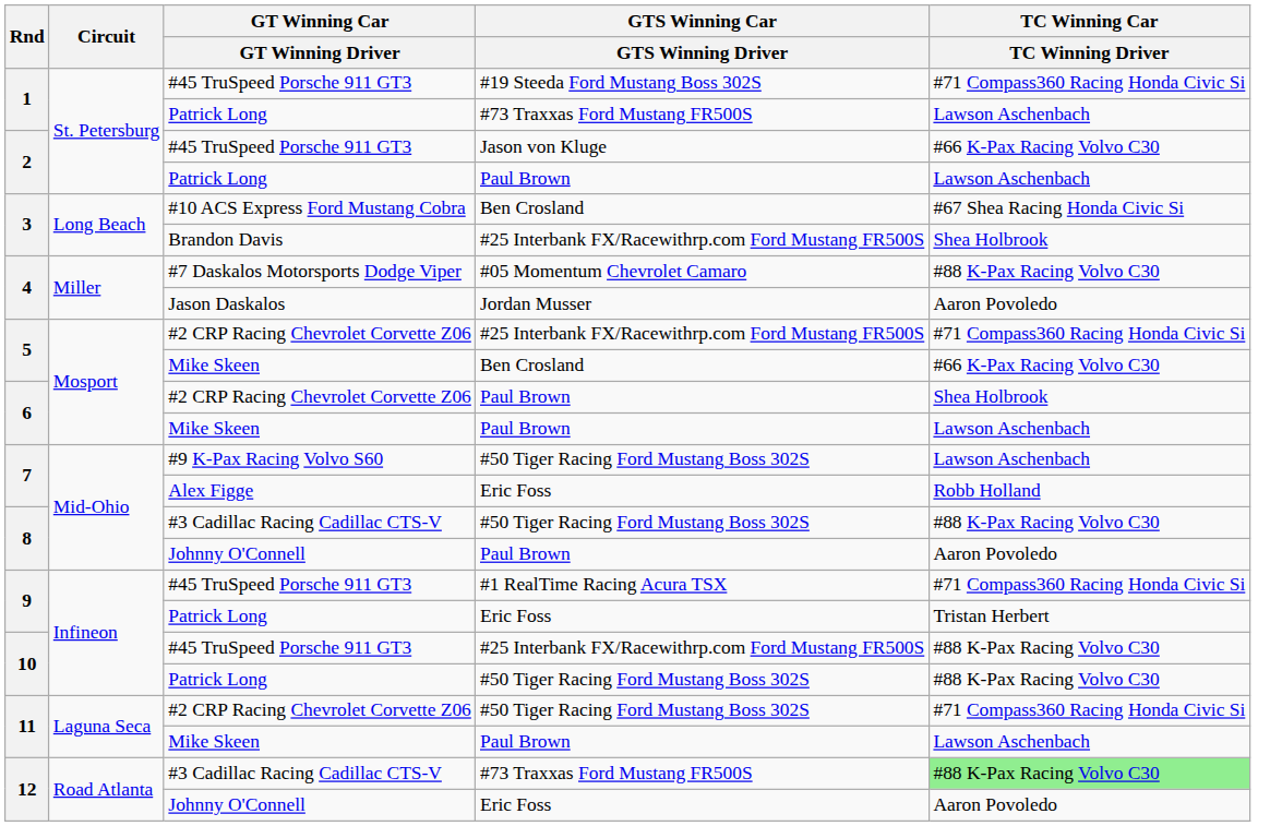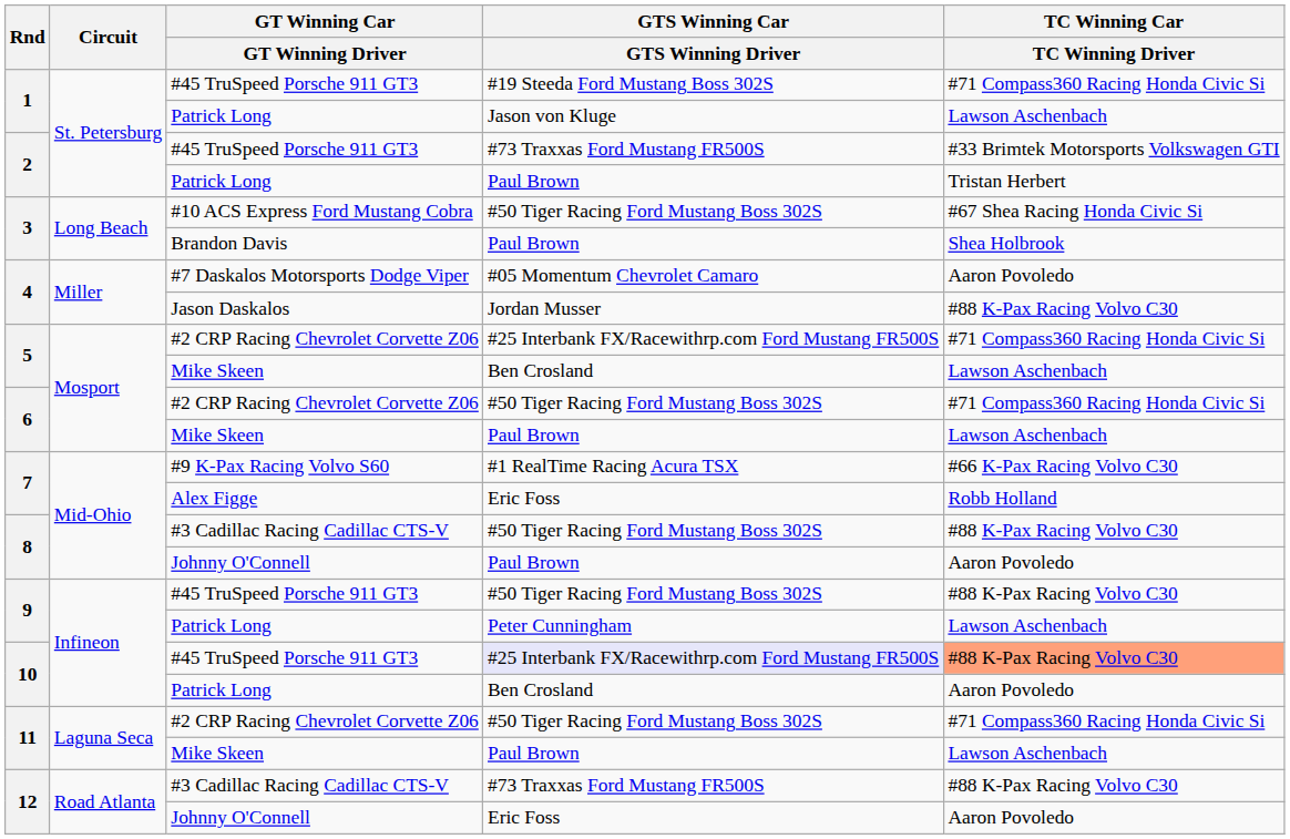1 / Patrick Long | GTS Winning Car / GTS Winning Driver: #73 Traxxas Ford Mustang FR500S -> Jason von Kluge
2 / #45 TruSpeed Porsche 911 GT3 | GTS Winning Car / GTS Winning Driver: Jason von Kluge -> #73 Traxxas Ford Mustang FR500S
2 / #45 TruSpeed Porsche 911 GT3 | TC Winning Car / TC Winning Driver: #66 K-Pax Racing Volvo C30 -> #33 Brimtek Motorsports Volkswagen GTI
2 / Patrick Long | TC Winning Car / TC Winning Driver: Lawson Aschenbach -> Tristan Herbert
3 / #10 ACS Express Ford Mustang Cobra | GTS Winning Car / GTS Winning Driver: Ben Crosland -> #50 Tiger Racing Ford Mustang Boss 302S
3 / Brandon Davis | GTS Winning Car / GTS Winning Driver: #25 Interbank FX/Racewithrp.com Ford Mustang FR500S -> Paul Brown
4 / #7 Daskalos Motorsports Dodge Viper | TC Winning Car / TC Winning Driver: #88 K-Pax Racing Volvo C30 -> Aaron Povoledo
4 / Jason Daskalos | TC Winning Car / TC Winning Driver: Aaron Povoledo -> #88 K-Pax Racing Volvo C30
5 / Mike Skeen | TC Winning Car / TC Winning Driver: #66 K-Pax Racing Volvo C30 -> Lawson Aschenbach
6 / #2 CRP Racing Chevrolet Corvette Z06 | GTS Winning Car / GTS Winning Driver: Paul Brown -> #50 Tiger Racing Ford Mustang Boss 302S
6 / #2 CRP Racing Chevrolet Corvette Z06 | TC Winning Car / TC Winning Driver: Shea Holbrook -> #71 Compass360 Racing Honda Civic Si
7 / #9 K-Pax Racing Volvo S60 | GTS Winning Car / GTS Winning Driver: #50 Tiger Racing Ford Mustang Boss 302S -> #1 RealTime Racing Acura TSX
7 / #9 K-Pax Racing Volvo S60 | TC Winning Car / TC Winning Driver: Lawson Aschenbach -> #66 K-Pax Racing Volvo C30
9 / #45 TruSpeed Porsche 911 GT3 | GTS Winning Car / GTS Winning Driver: #1 RealTime Racing Acura TSX -> #50 Tiger Racing Ford Mustang Boss 302S
9 / #45 TruSpeed Porsche 911 GT3 | TC Winning Car / TC Winning Driver: #71 Compass360 Racing Honda Civic Si -> #88 K-Pax Racing Volvo C30
9 / Patrick Long | GTS Winning Car / GTS Winning Driver: Eric Foss -> Peter Cunningham
9 / Patrick Long | TC Winning Car / TC Winning Driver: Tristan Herbert -> Lawson Aschenbach
10 / #45 TruSpeed Porsche 911 GT3 | GTS Winning Car / GTS Winning Driver: no background -> lavender background
10 / #45 TruSpeed Porsche 911 GT3 | TC Winning Car / TC Winning Driver: no background -> lightsalmon background
10 / Patrick Long | GTS Winning Car / GTS Winning Driver: #50 Tiger Racing Ford Mustang Boss 302S -> Ben Crosland
10 / Patrick Long | TC Winning Car / TC Winning Driver: #88 K-Pax Racing Volvo C30 -> Aaron Povoledo
12 / #3 Cadillac Racing Cadillac CTS-V | TC Winning Car / TC Winning Driver: lightgreen background -> no background
